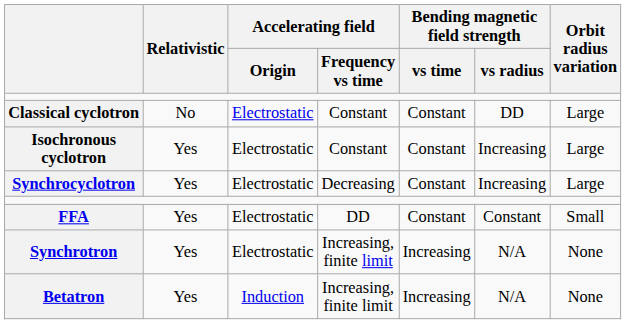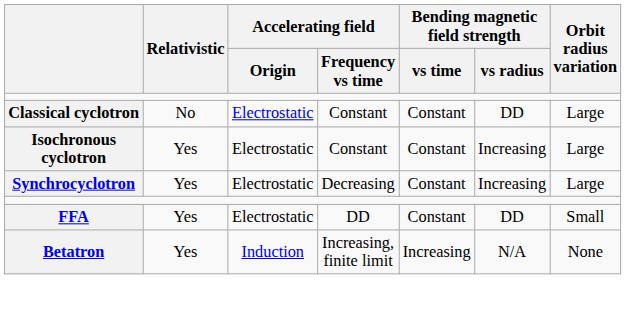FFA | Bending magnetic field strength / vs radius: Constant -> DD
- row: Synchrotron | Yes | Electrostatic | Increasing, finite limit | Increasing | N/A | None
